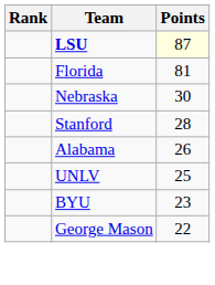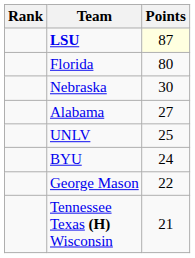Florida | Points: 81 -> 80
- row: Stanford | 28
Alabama | Points: 26 -> 27
BYU | Points: 23 -> 24
+ row: Tennessee Texas (H) Wisconsin | 21
